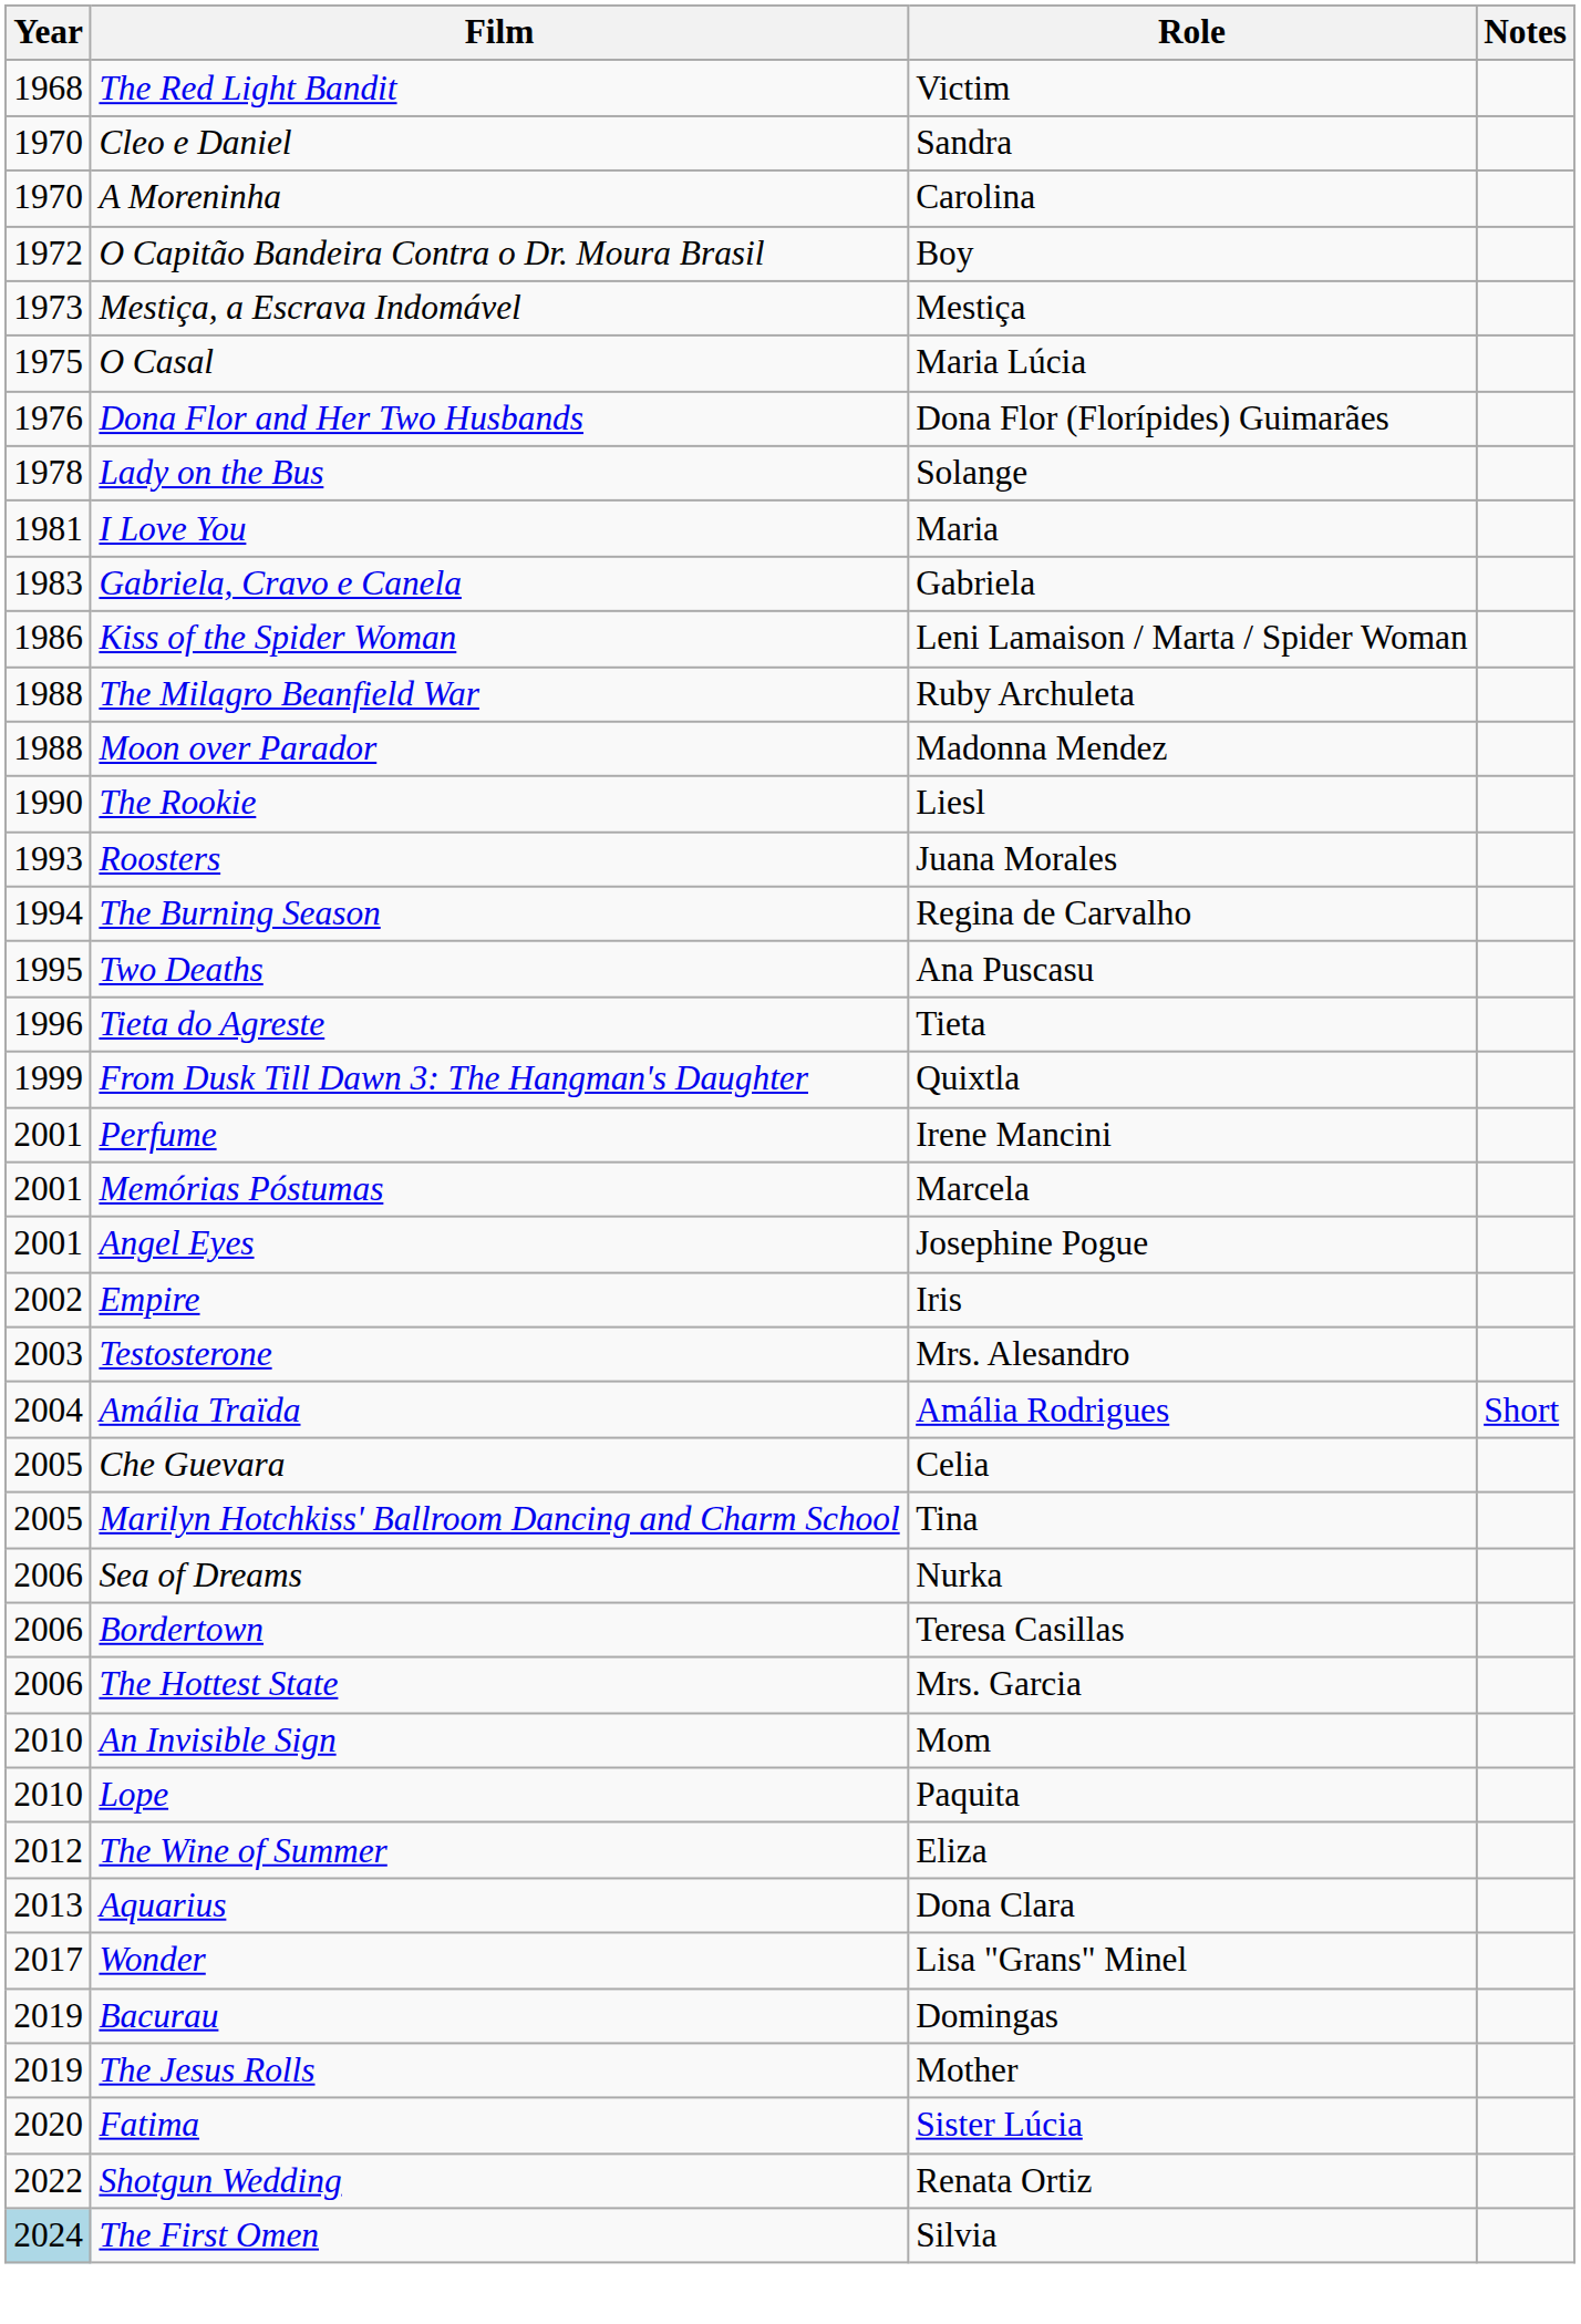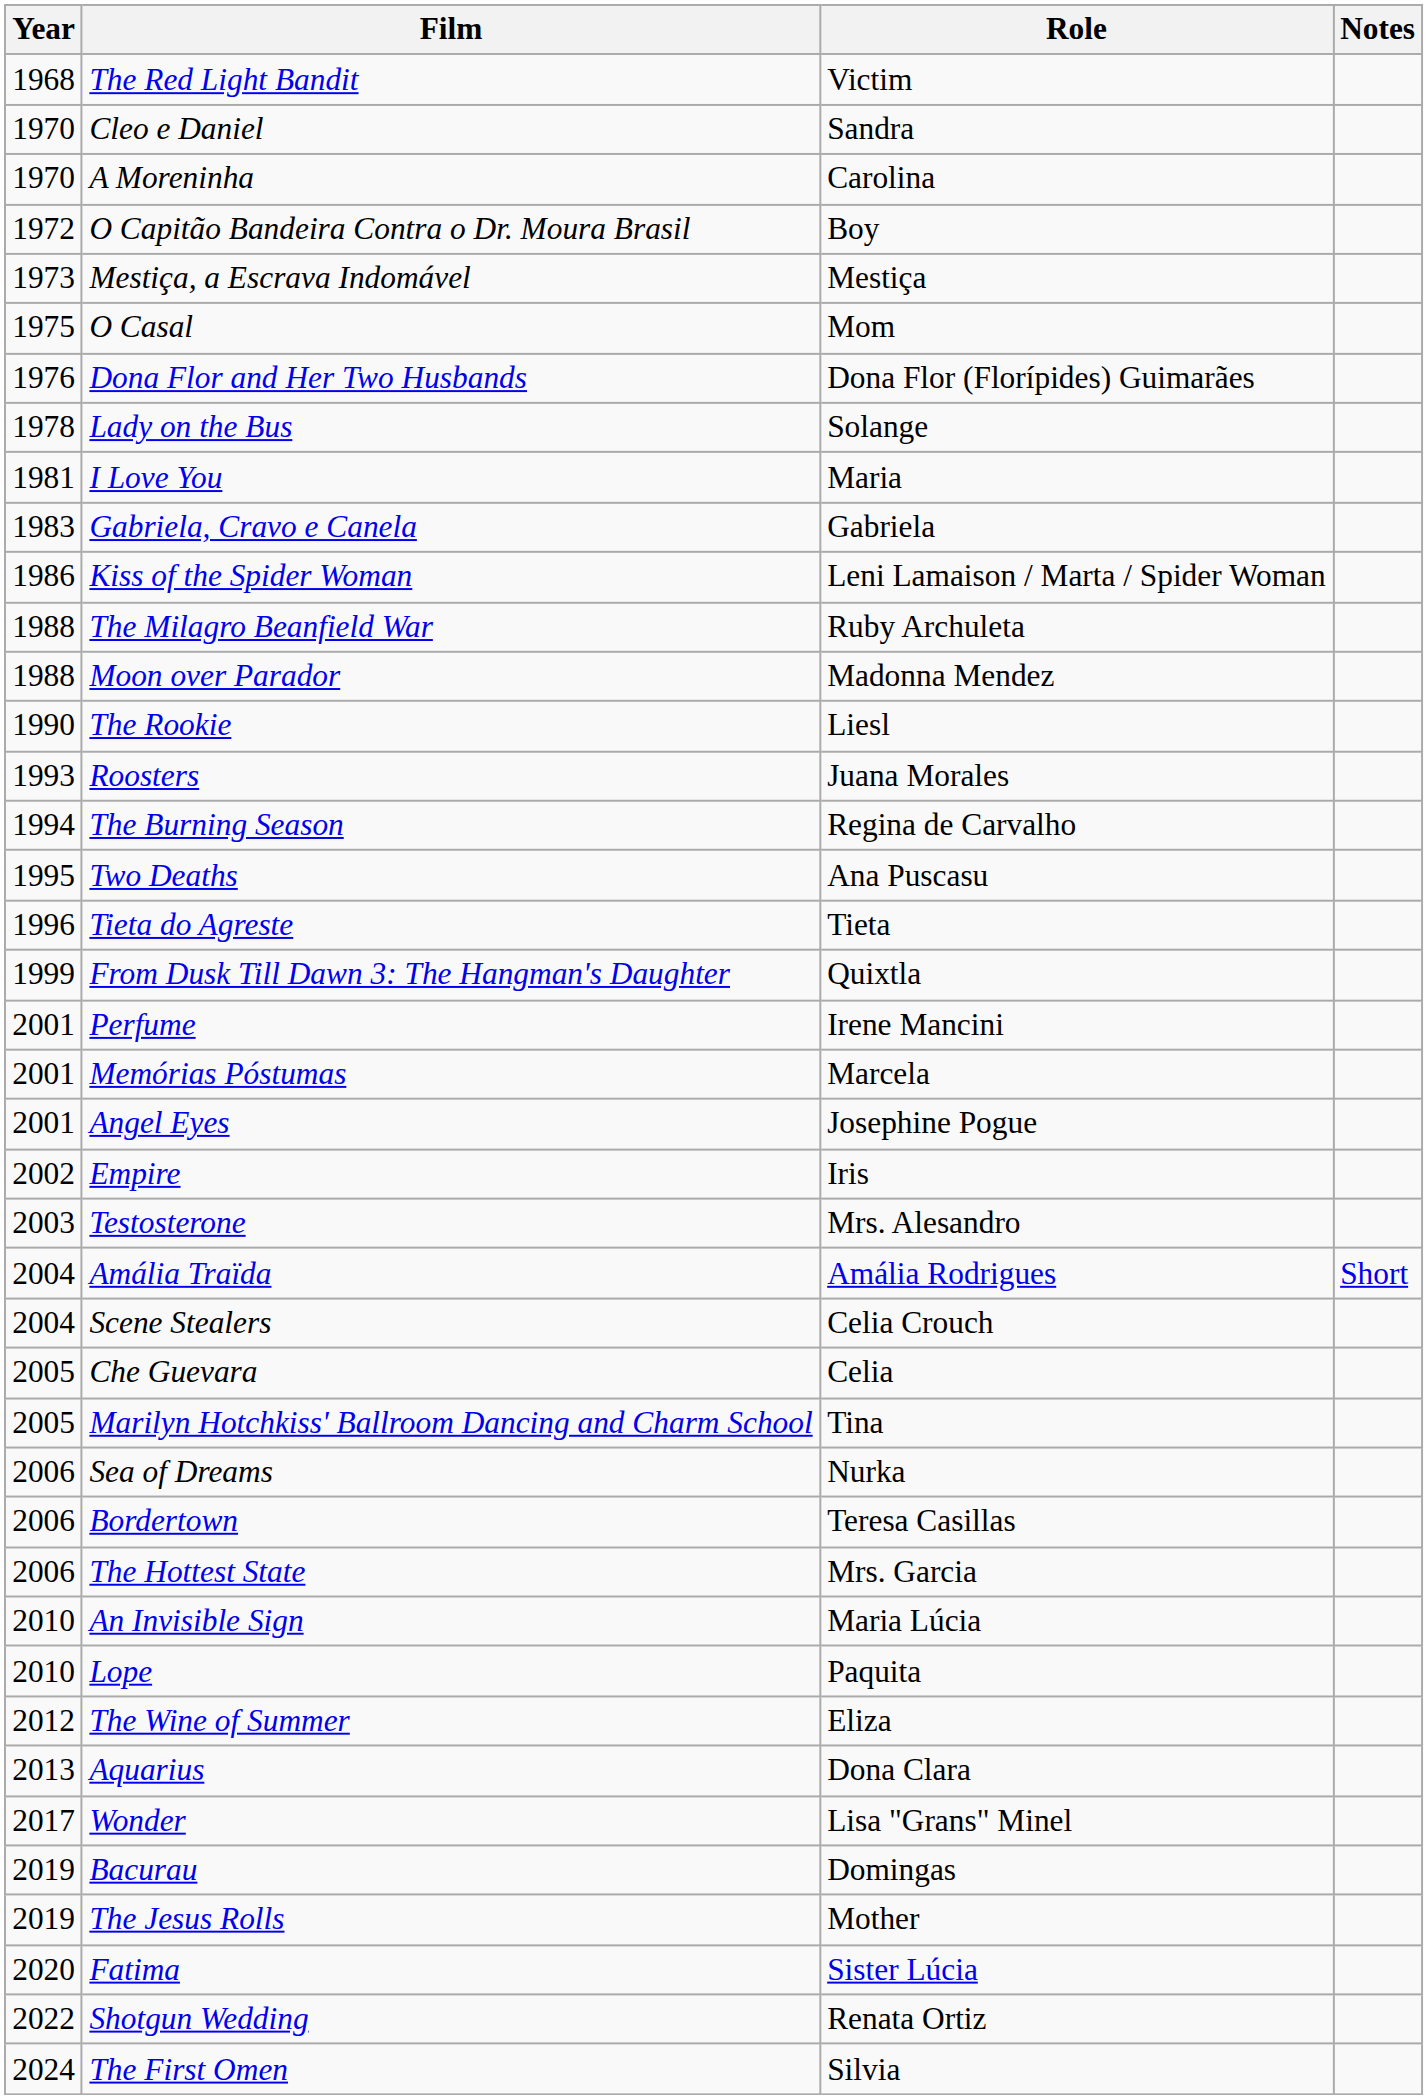O Casal | Role: Maria Lúcia -> Mom
+ row: 2004 | Scene Stealers | Celia Crouch
An Invisible Sign | Role: Mom -> Maria Lúcia
The First Omen | Year: lightblue background -> no background
